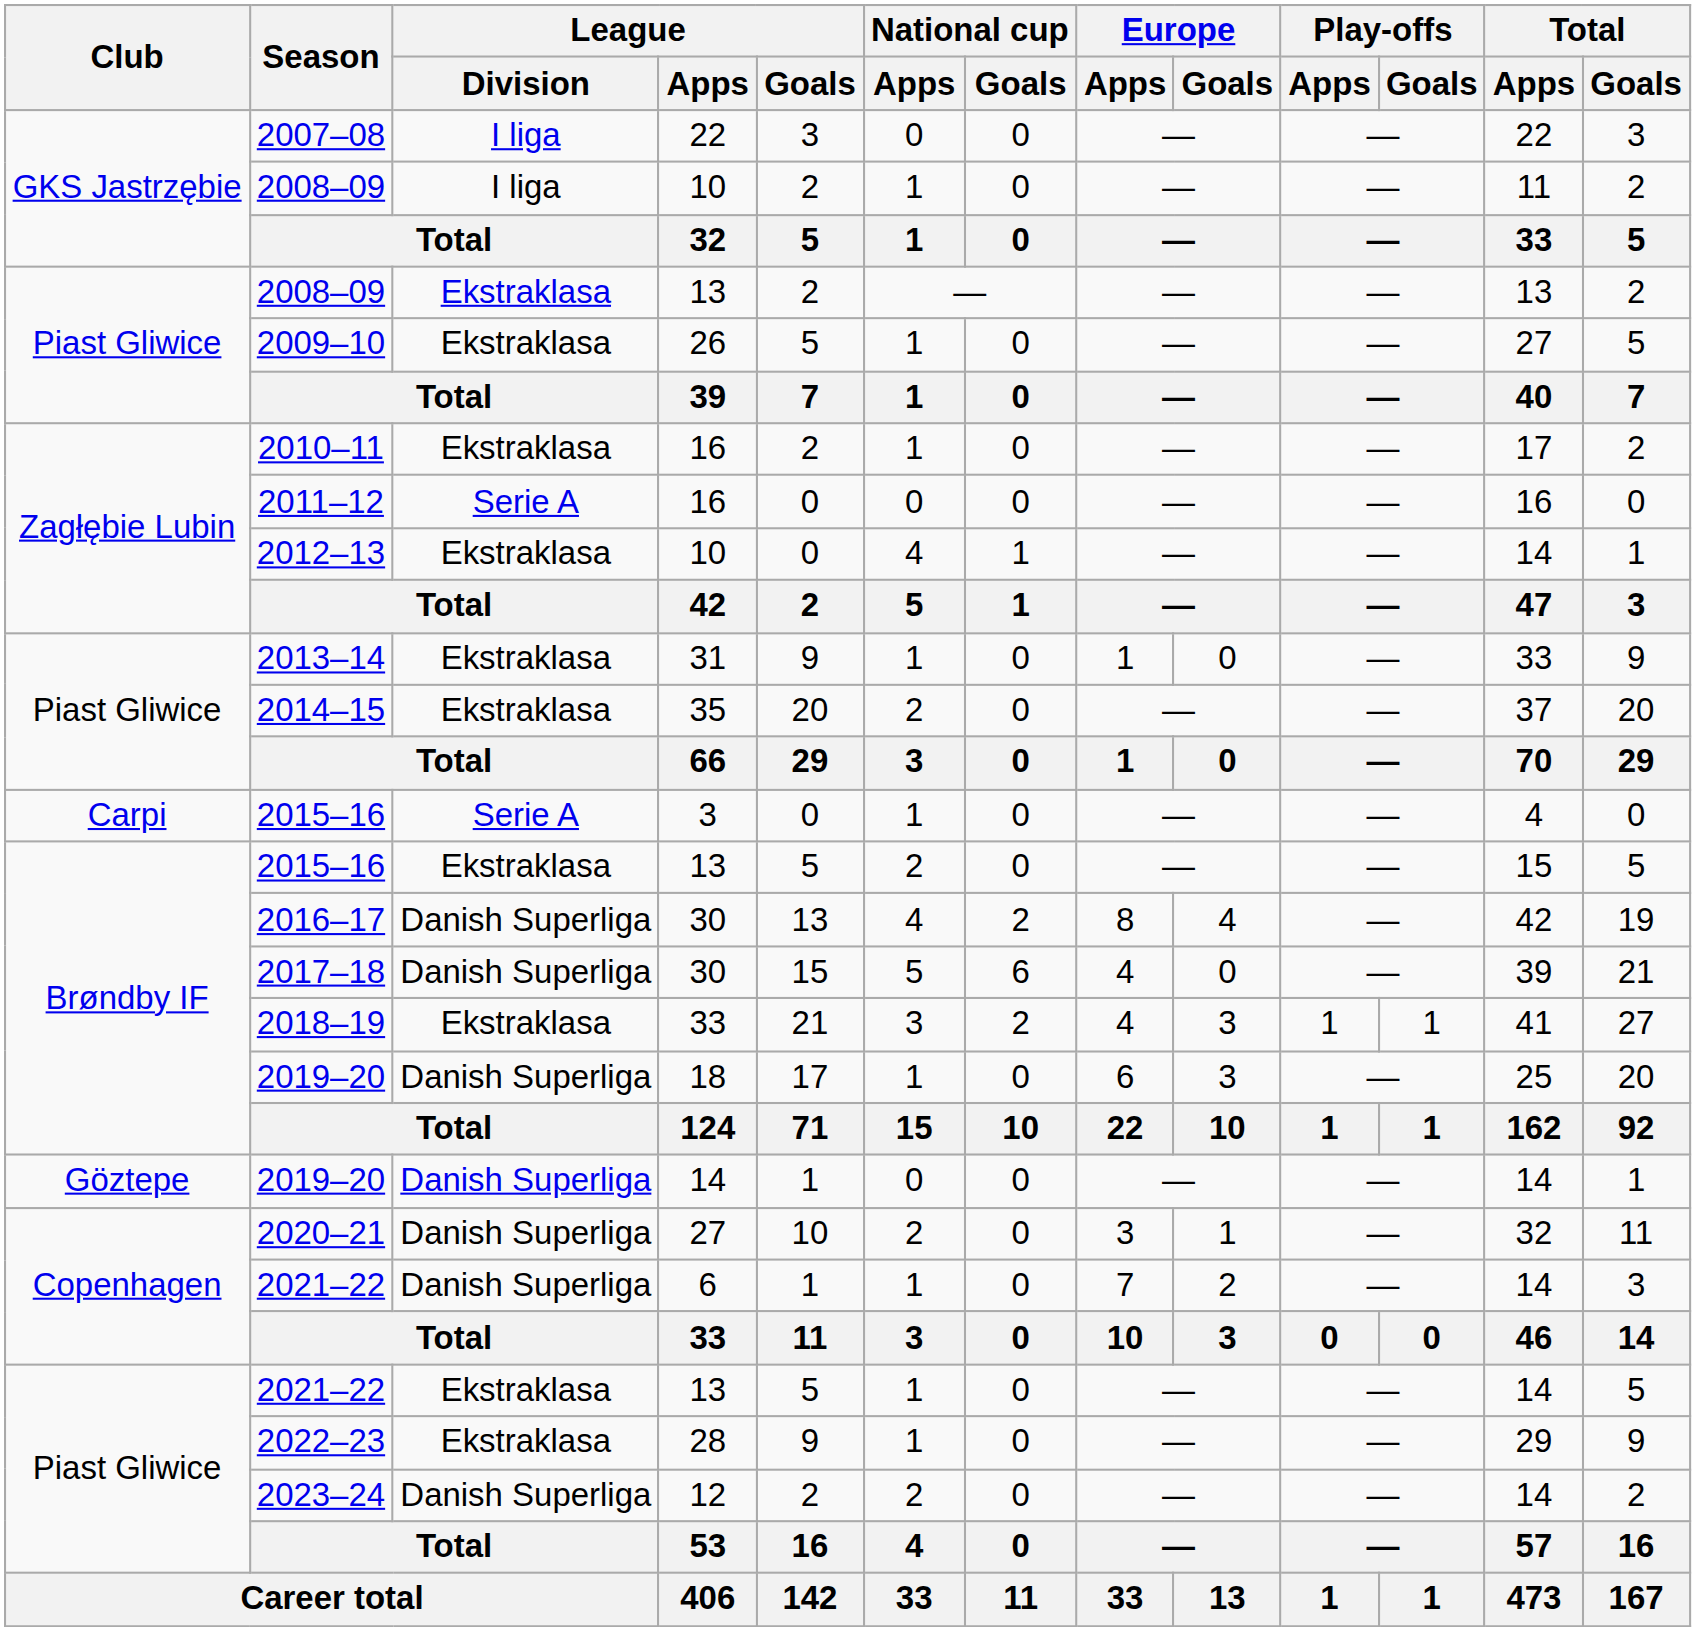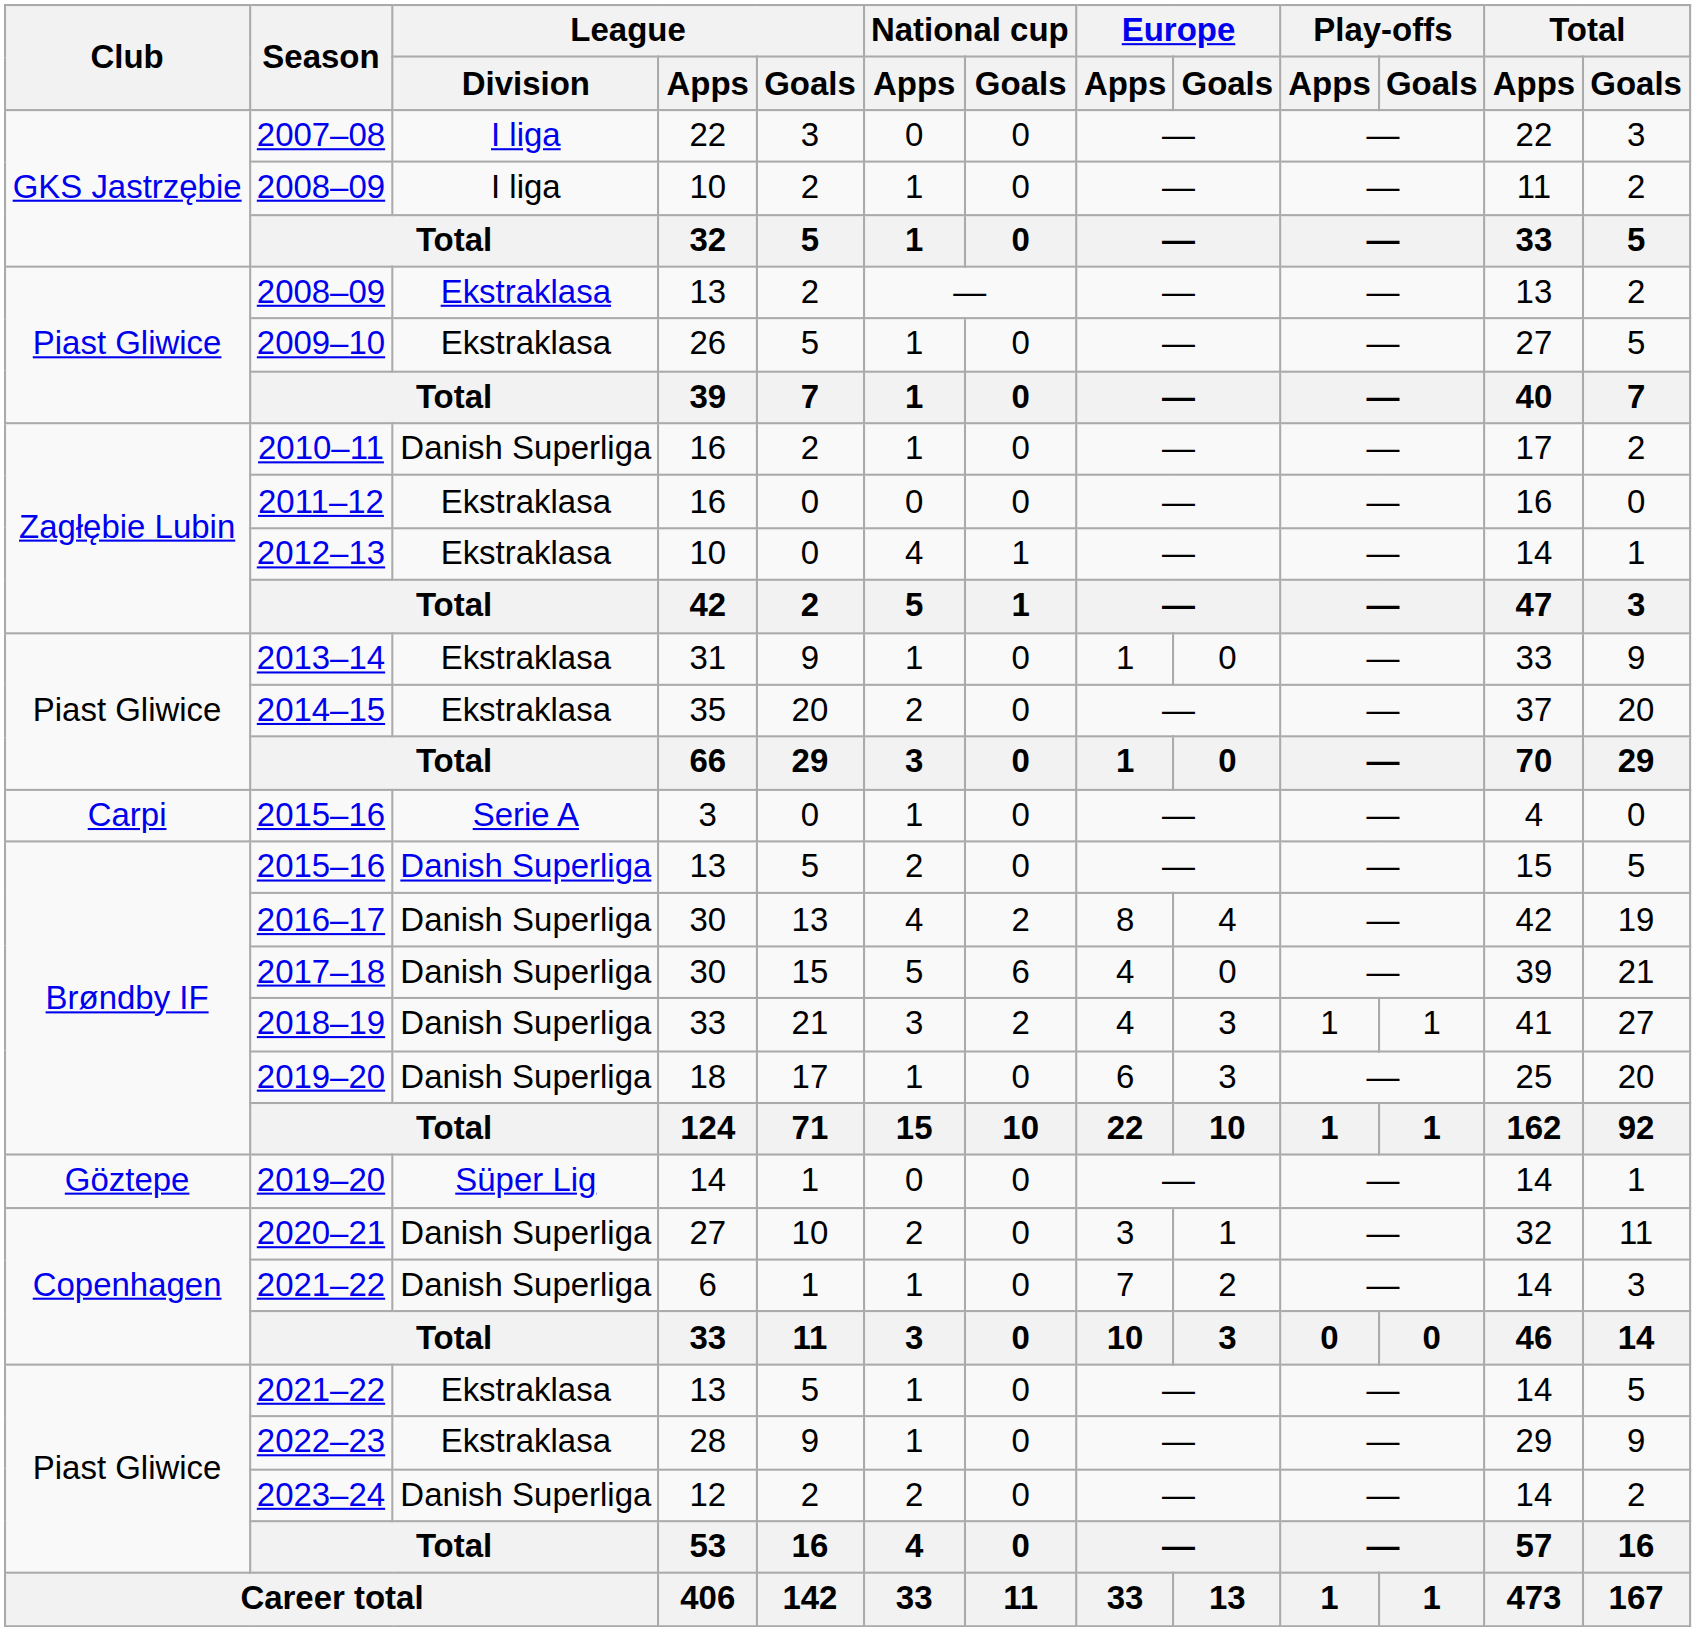2010–11 | League / Division: Ekstraklasa -> Danish Superliga
2011–12 | League / Division: Serie A -> Ekstraklasa
2015–16 / 13 | League / Division: Ekstraklasa -> Danish Superliga
2018–19 | League / Division: Ekstraklasa -> Danish Superliga
2019–20 / 14 | League / Division: Danish Superliga -> Süper Lig
